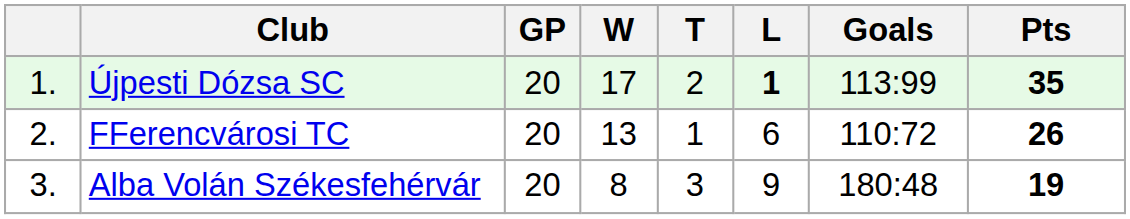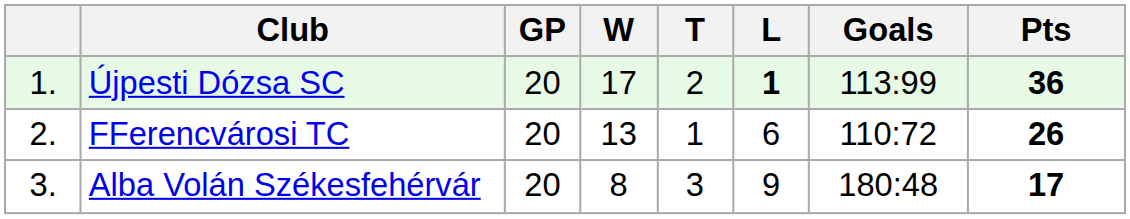Újpesti Dózsa SC | Pts: 35 -> 36
Alba Volán Székesfehérvár | Pts: 19 -> 17
